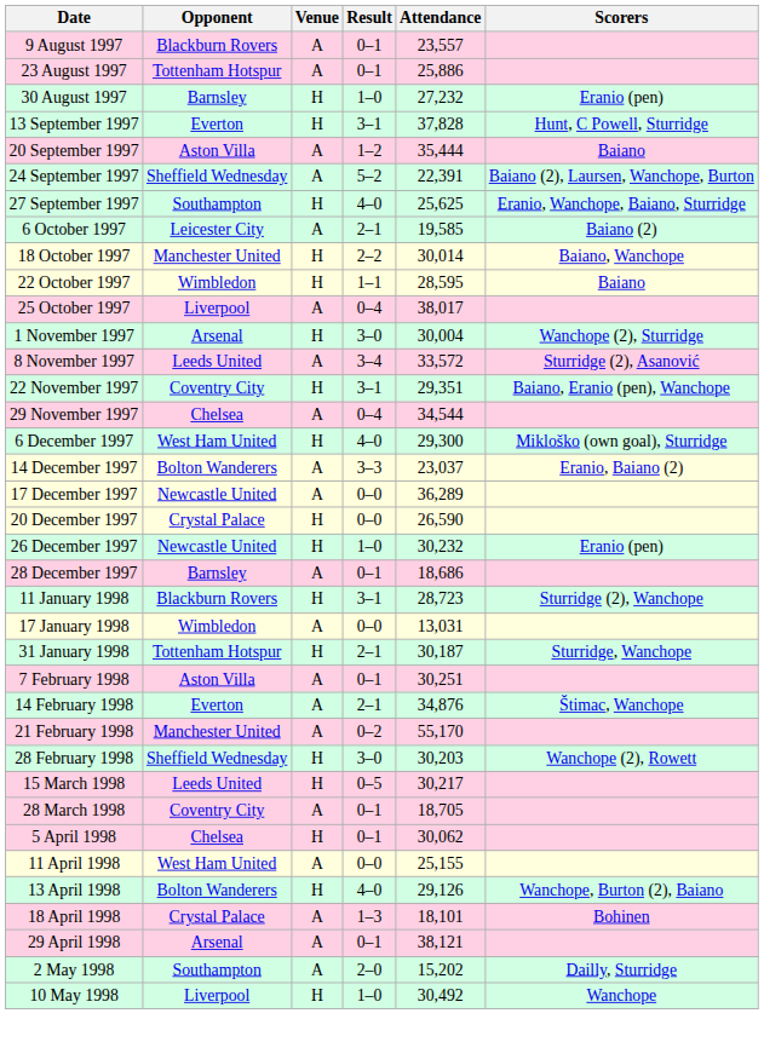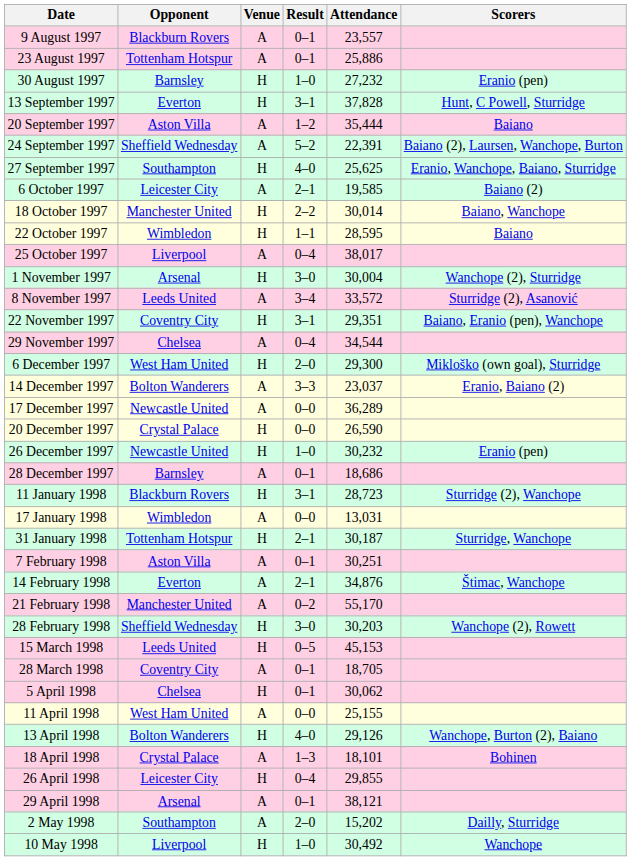6 December 1997 | Result: 4–0 -> 2–0
15 March 1998 | Attendance: 30,217 -> 45,153
+ row: 26 April 1998 | Leicester City | H | 0–4 | 29,855
